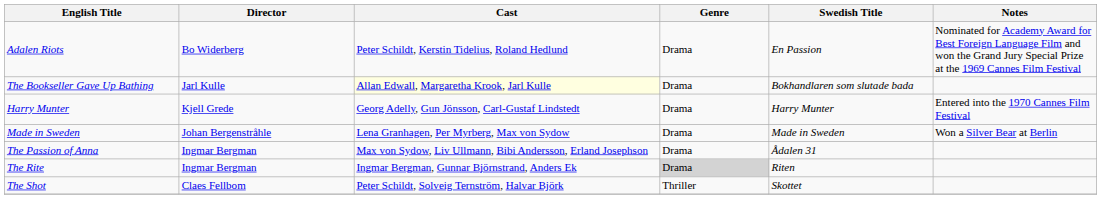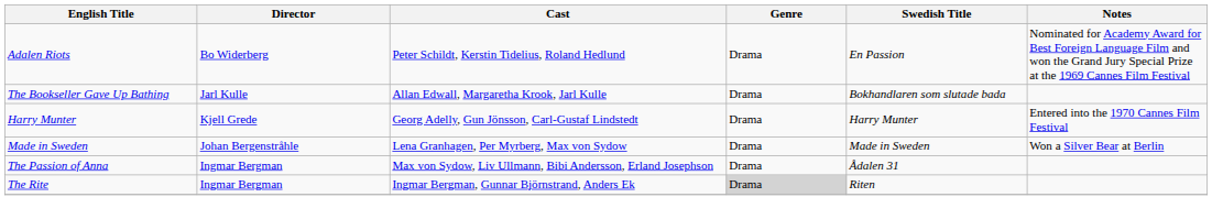The Bookseller Gave Up Bathing | Cast: lightyellow background -> no background
- row: The Shot | Claes Fellbom | Peter Schildt, Solveig Ternström, Halvar Björk | Thriller | Skottet
